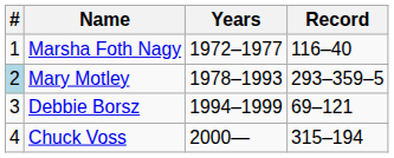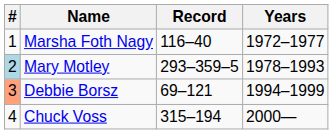columns swapped: Years <-> Record
Debbie Borsz | #: no background -> lightsalmon background
